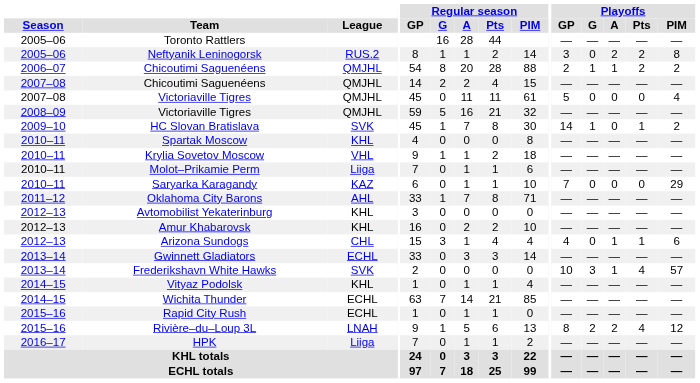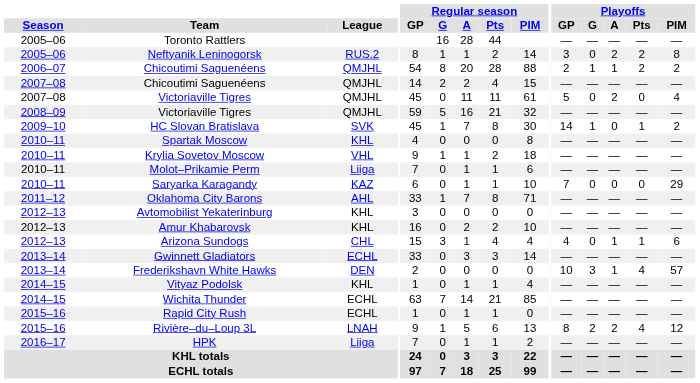2007–08 / Victoriaville Tigres | Playoffs / A: 0 -> 2
Frederikshavn White Hawks | League: SVK -> DEN
